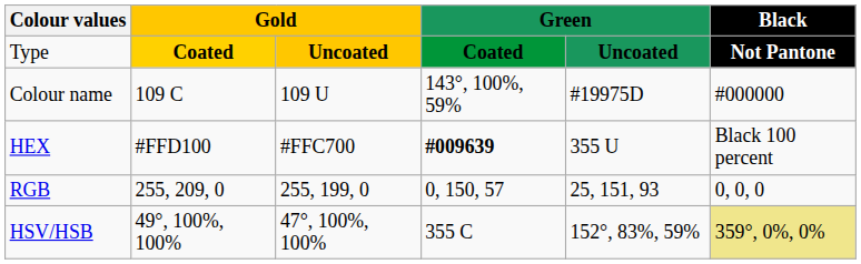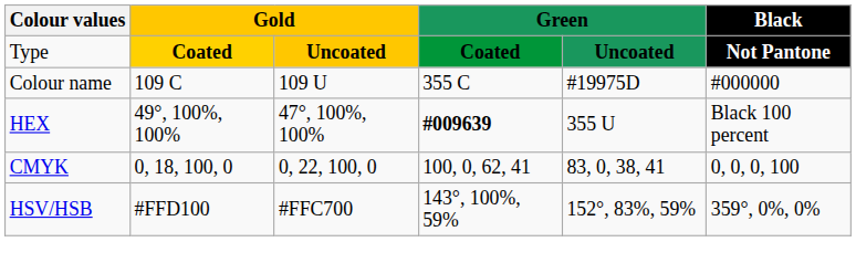Colour name | column 4: 143°, 100%, 59% -> 355 C
HEX | column 2: #FFD100 -> 49°, 100%, 100%
HEX | column 3: #FFC700 -> 47°, 100%, 100%
- row: RGB | 255, 209, 0 | 255, 199, 0 | 0, 150, 57 | 25, 151, 93 | 0, 0, 0
+ row: CMYK | 0, 18, 100, 0 | 0, 22, 100, 0 | 100, 0, 62, 41 | 83, 0, 38, 41 | 0, 0, 0, 100
HSV/HSB | column 2: 49°, 100%, 100% -> #FFD100
HSV/HSB | column 3: 47°, 100%, 100% -> #FFC700
HSV/HSB | column 4: 355 C -> 143°, 100%, 59%
HSV/HSB | Black: khaki background -> no background
